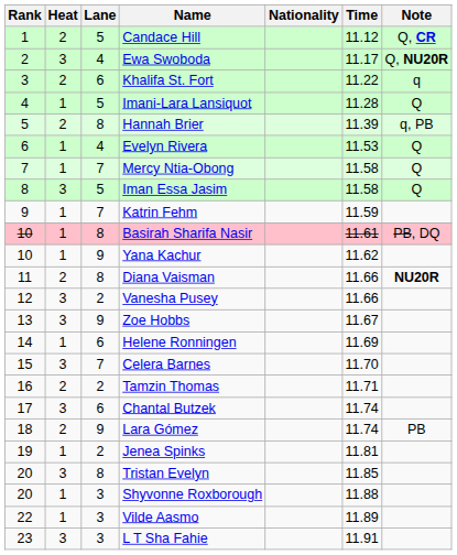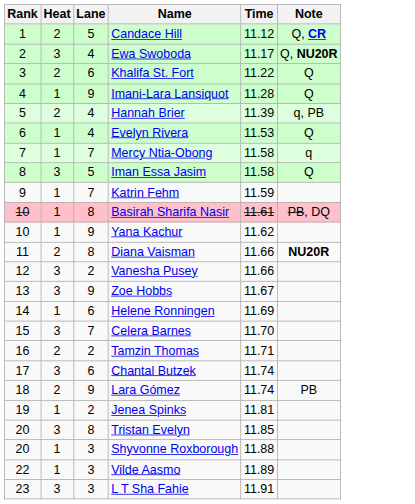- column: Nationality
Khalifa St. Fort | Note: q -> Q
Imani-Lara Lansiquot | Lane: 5 -> 9
Hannah Brier | Lane: 8 -> 4
Mercy Ntia-Obong | Note: Q -> q
